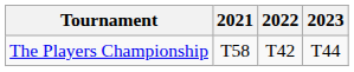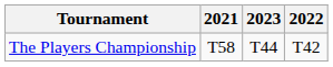columns swapped: 2022 <-> 2023
